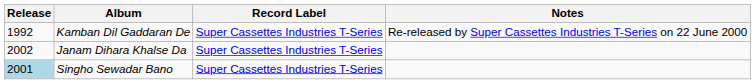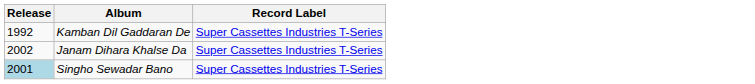- column: Notes | Re-released by Super Cassettes Industries T-Series on 22 June 2000
